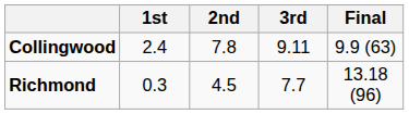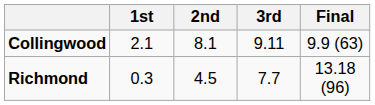Collingwood | 1st: 2.4 -> 2.1
Collingwood | 2nd: 7.8 -> 8.1
